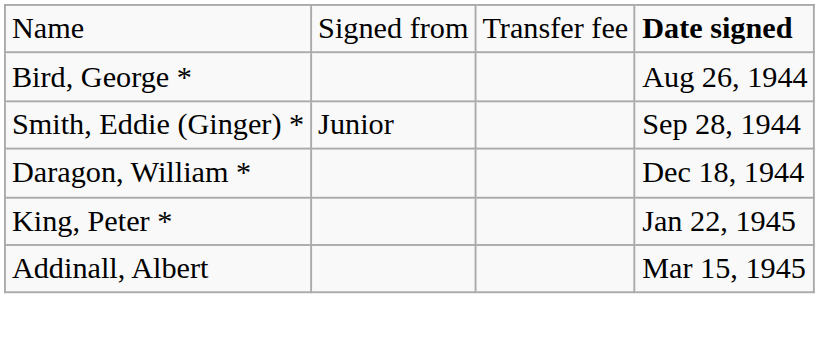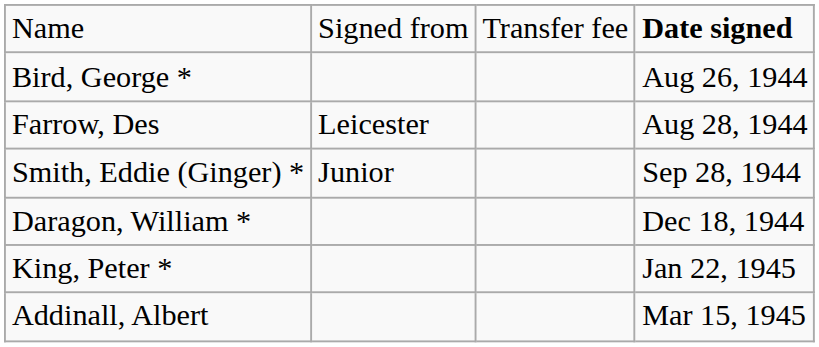+ row: Farrow, Des | Leicester | Aug 28, 1944
